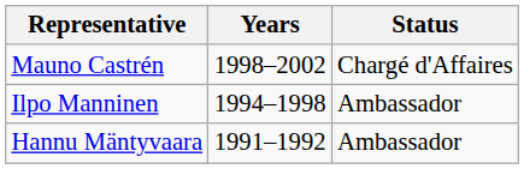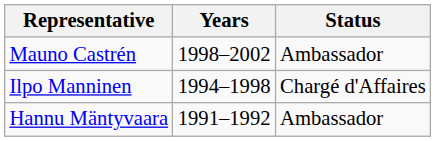Mauno Castrén | Status: Chargé d'Affaires -> Ambassador
Ilpo Manninen | Status: Ambassador -> Chargé d'Affaires
